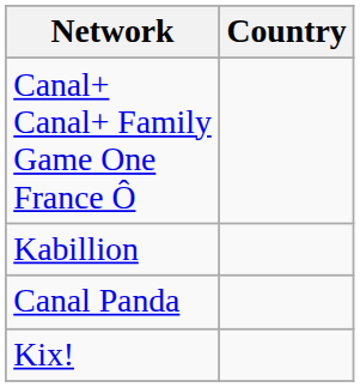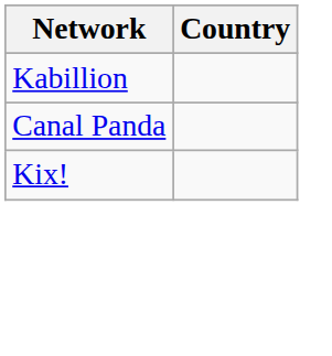- row: Canal+ Canal+ Family Game One France Ô
